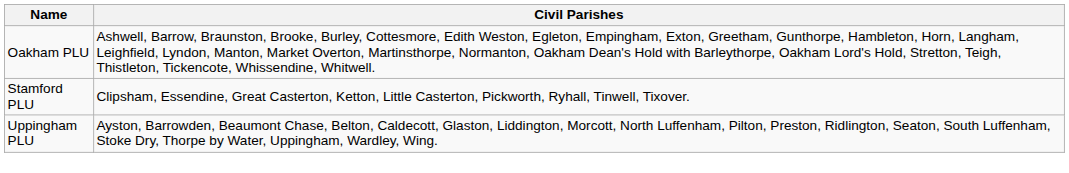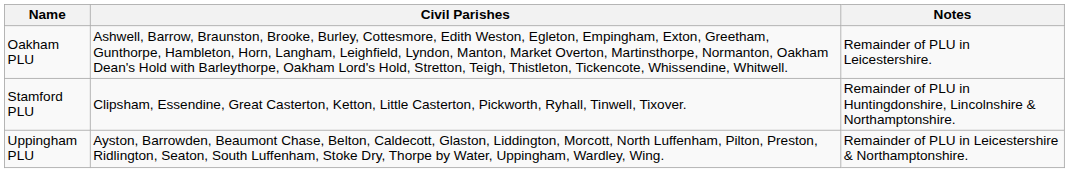+ column: Notes | Remainder of PLU in Leicestershire. | Remainder of PLU in Huntingdonshire, Lincolnshire & Northamptonshire. | Remainder of PLU in Leicestershire & Northamptonshire.
